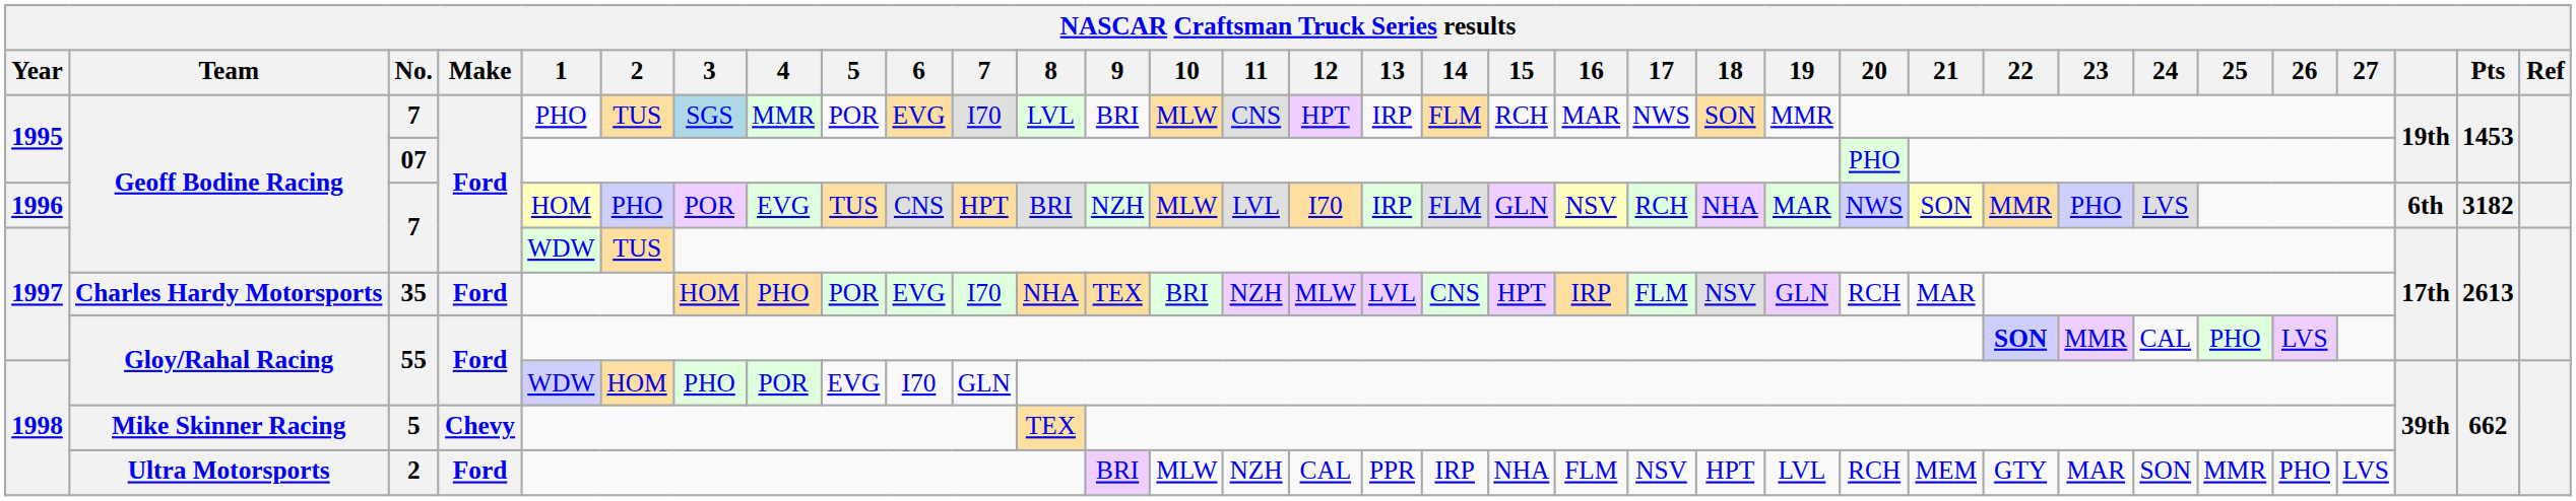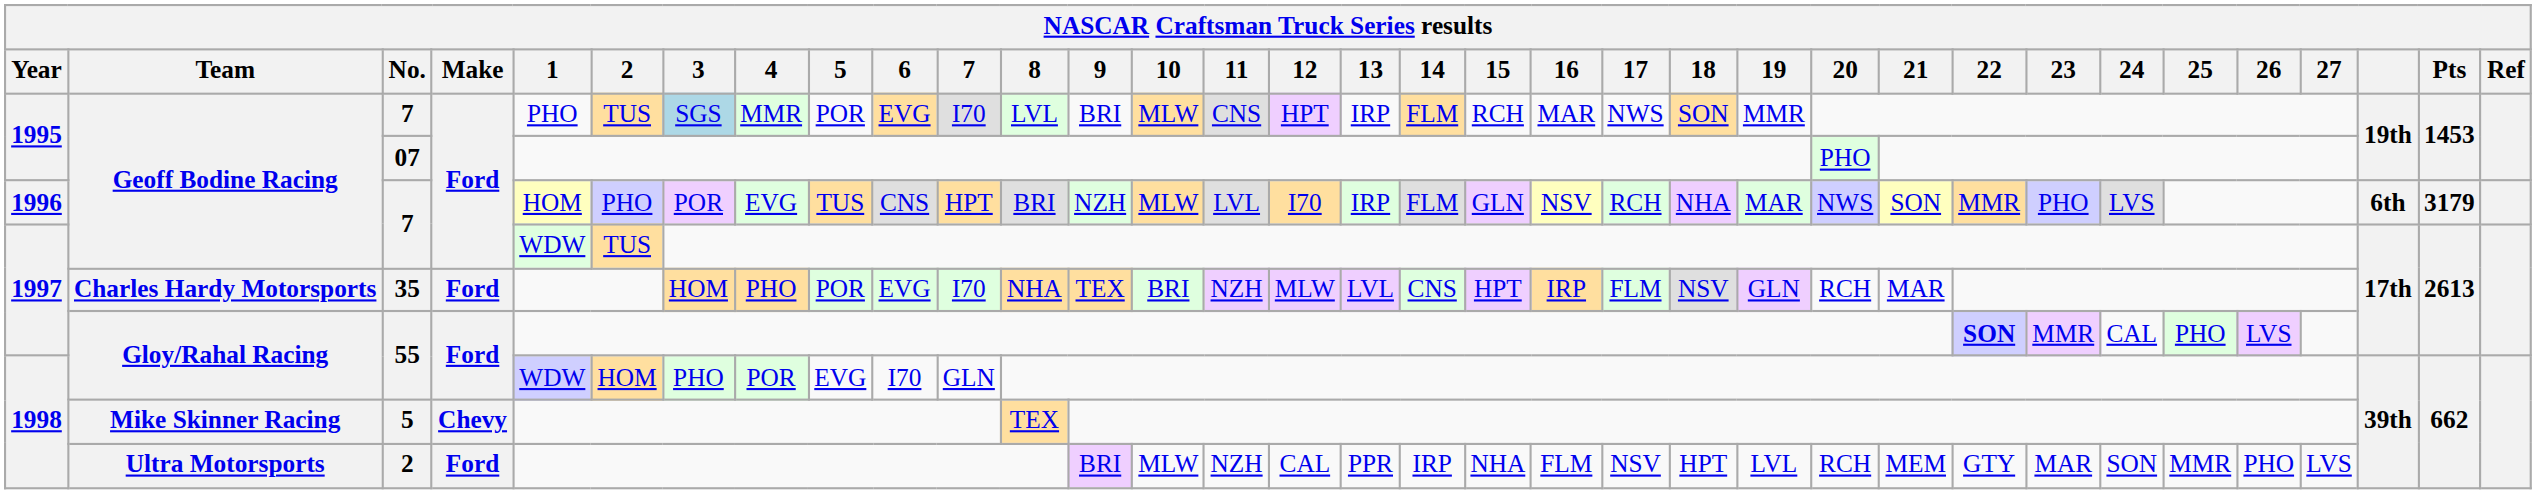1996 / 7 | Pts: 3182 -> 3179
